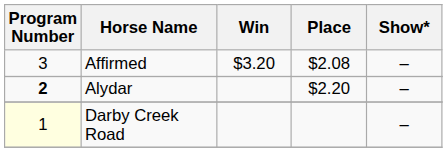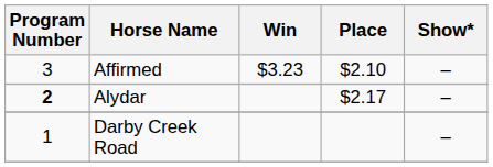Affirmed | Win: $3.20 -> $3.23
Affirmed | Place: $2.08 -> $2.10
Alydar | Place: $2.20 -> $2.17
Darby Creek Road | Program Number: lightyellow background -> no background
